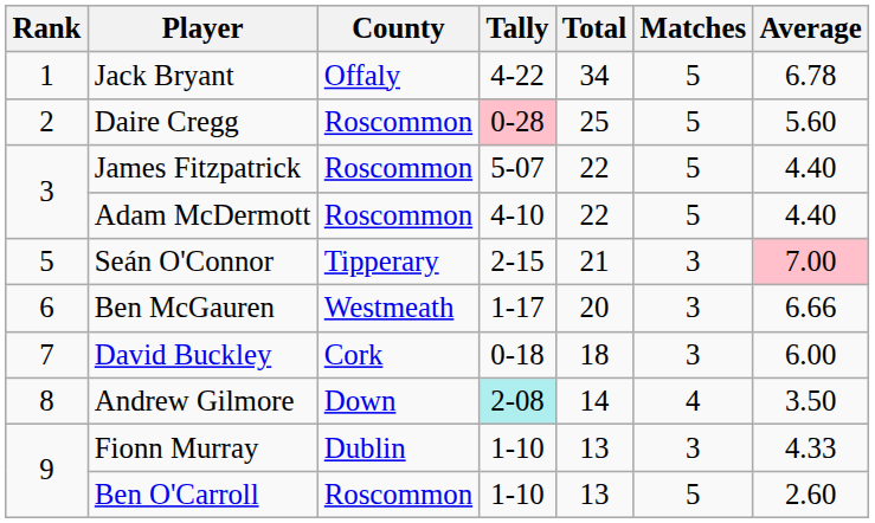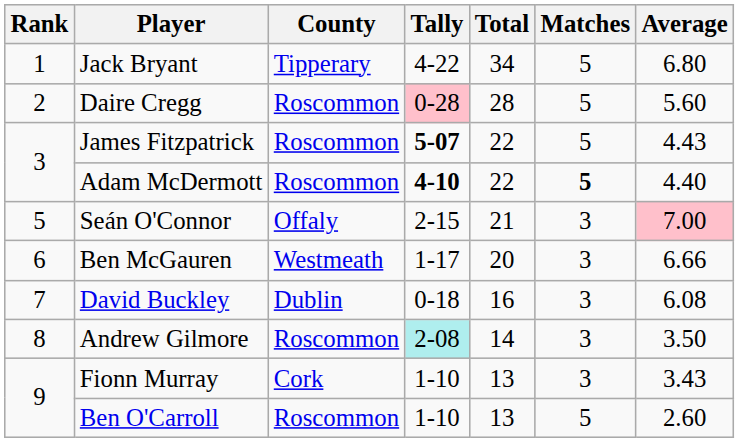Jack Bryant | County: Offaly -> Tipperary
Jack Bryant | Average: 6.78 -> 6.80
Daire Cregg | Total: 25 -> 28
James Fitzpatrick | Tally: normal -> bold
James Fitzpatrick | Average: 4.40 -> 4.43
Adam McDermott | Tally: normal -> bold
Adam McDermott | Matches: normal -> bold
Seán O'Connor | County: Tipperary -> Offaly
David Buckley | County: Cork -> Dublin
David Buckley | Total: 18 -> 16
David Buckley | Average: 6.00 -> 6.08
Andrew Gilmore | County: Down -> Roscommon
Andrew Gilmore | Matches: 4 -> 3
Fionn Murray | County: Dublin -> Cork
Fionn Murray | Average: 4.33 -> 3.43
